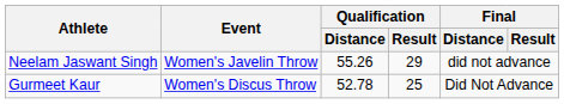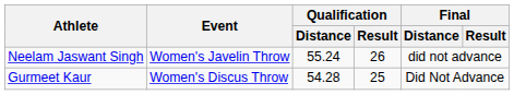Neelam Jaswant Singh | Qualification / Distance: 55.26 -> 55.24
Neelam Jaswant Singh | Qualification / Result: 29 -> 26
Gurmeet Kaur | Qualification / Distance: 52.78 -> 54.28
